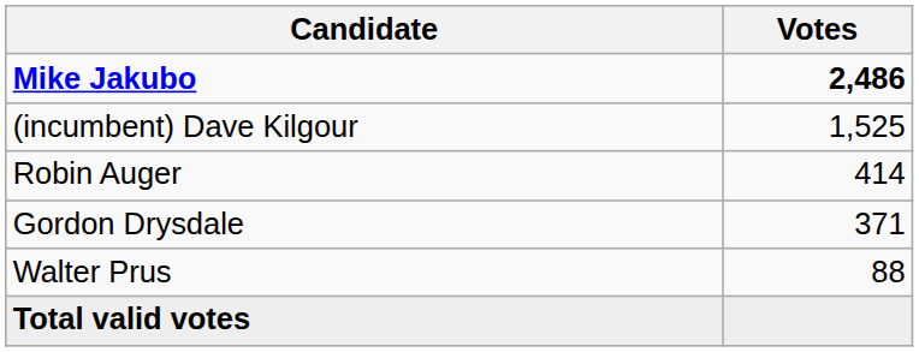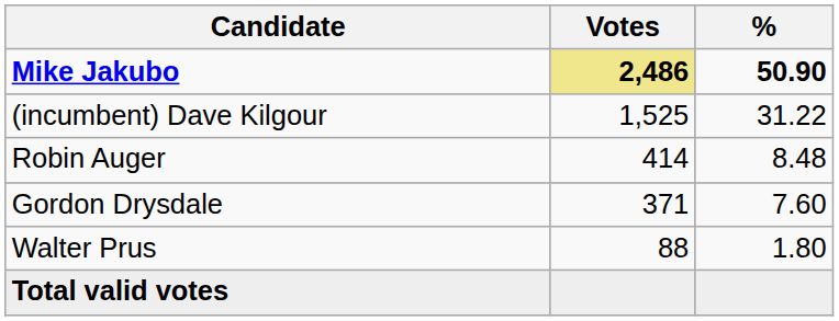+ column: % | 50.90 | 31.22 | 8.48 | 7.60 | 1.80
Mike Jakubo | Votes: no background -> khaki background
